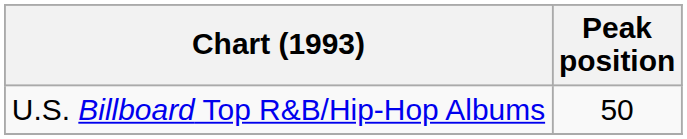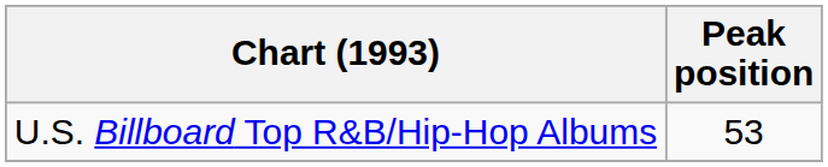U.S. Billboard Top R&B/Hip-Hop Albums | Peak position: 50 -> 53
